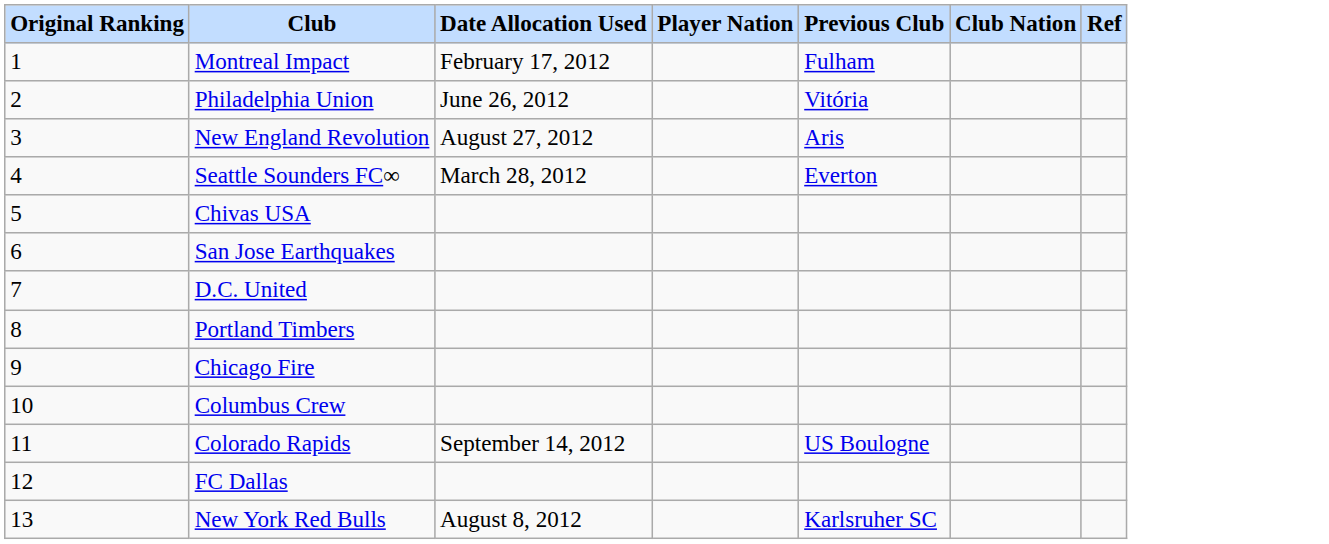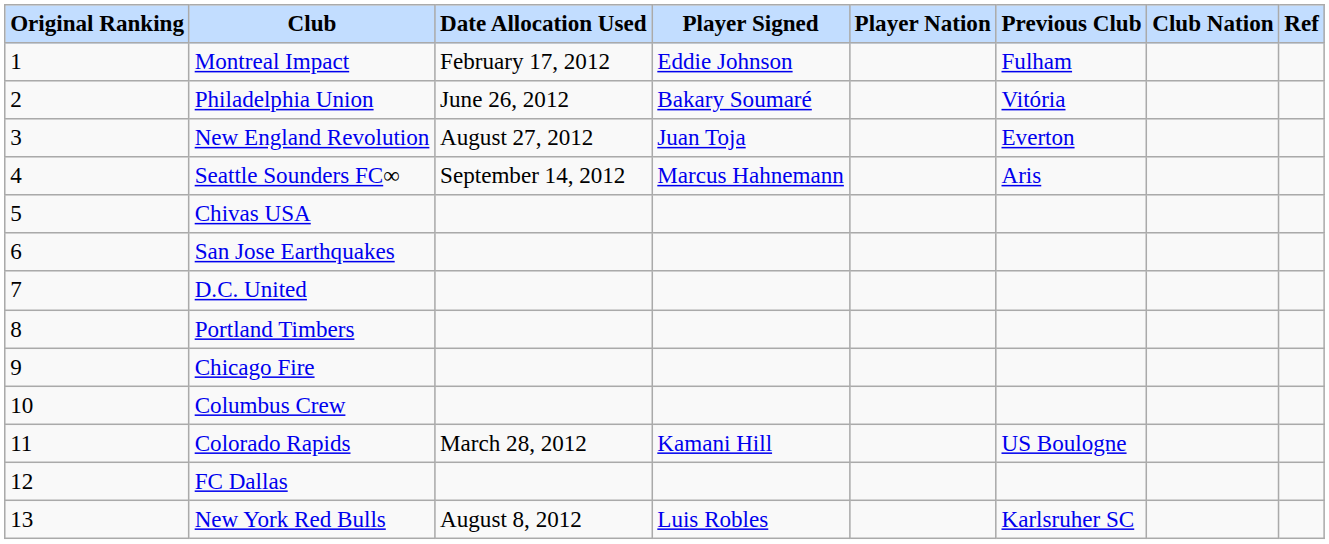+ column: Player Signed | Eddie Johnson | Bakary Soumaré | Juan Toja | Marcus Hahnemann | Kamani Hill | Luis Robles
New England Revolution | Previous Club: Aris -> Everton
Seattle Sounders FC∞ | Date Allocation Used: March 28, 2012 -> September 14, 2012
Seattle Sounders FC∞ | Previous Club: Everton -> Aris
Colorado Rapids | Date Allocation Used: September 14, 2012 -> March 28, 2012
